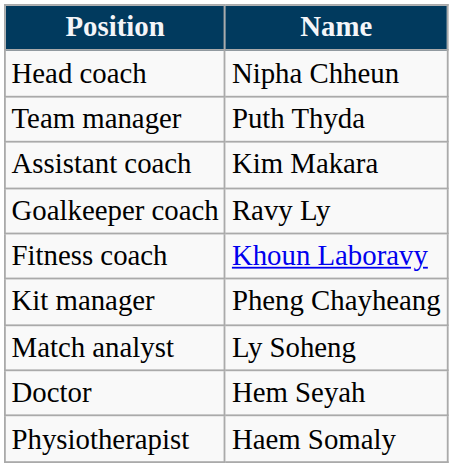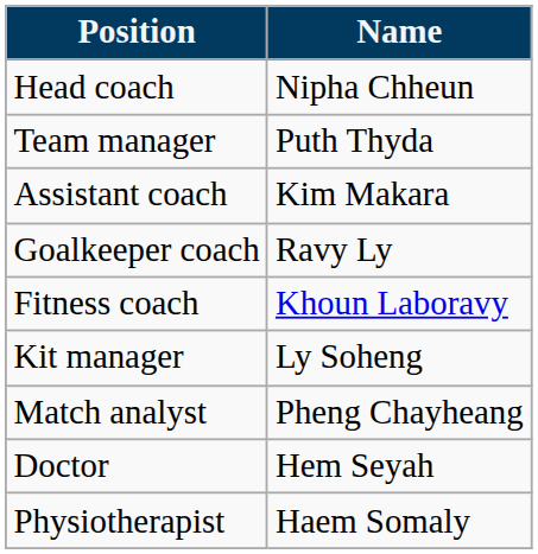Kit manager | Name: Pheng Chayheang -> Ly Soheng
Match analyst | Name: Ly Soheng -> Pheng Chayheang
